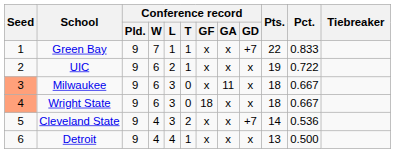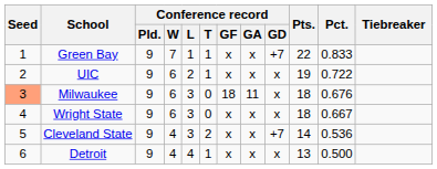Milwaukee | Conference record / GF: x -> 18
Milwaukee | Pct.: 0.667 -> 0.676
Wright State | Seed: lightsalmon background -> no background
Wright State | Conference record / GF: 18 -> x
